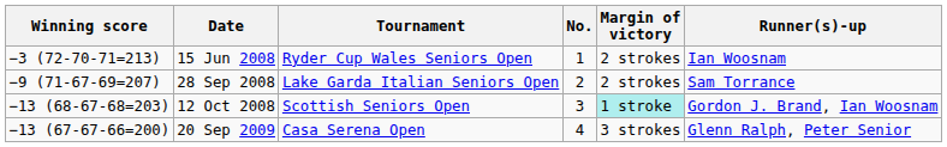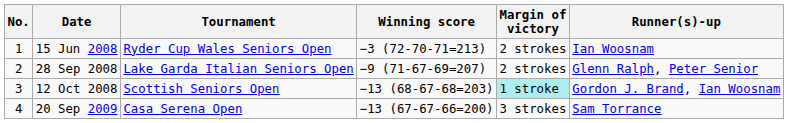columns swapped: No. <-> Winning score
28 Sep 2008 | Runner(s)-up: Sam Torrance -> Glenn Ralph, Peter Senior
20 Sep 2009 | Runner(s)-up: Glenn Ralph, Peter Senior -> Sam Torrance
